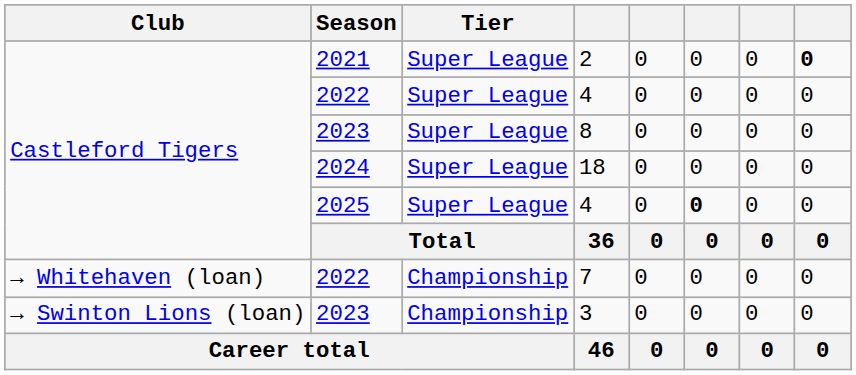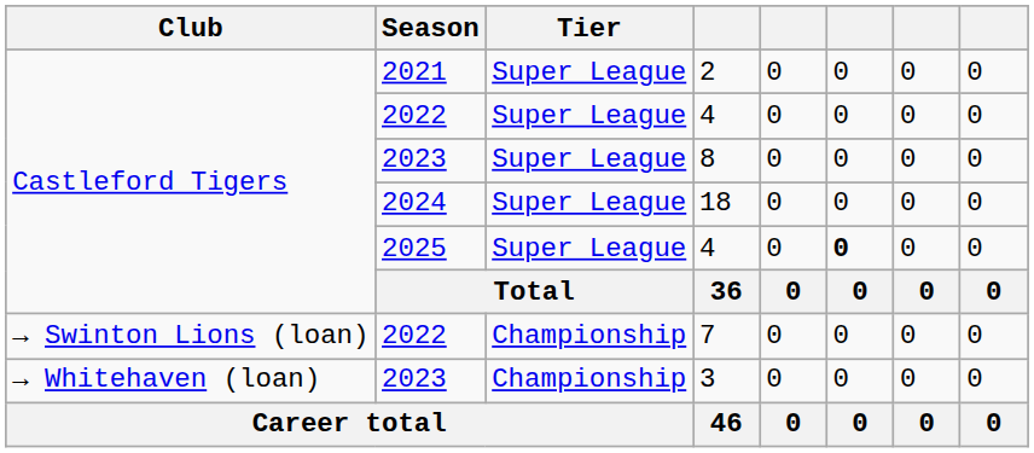2 | column 8: bold -> normal
7 | Club: → Whitehaven (loan) -> → Swinton Lions (loan)
3 | Club: → Swinton Lions (loan) -> → Whitehaven (loan)
